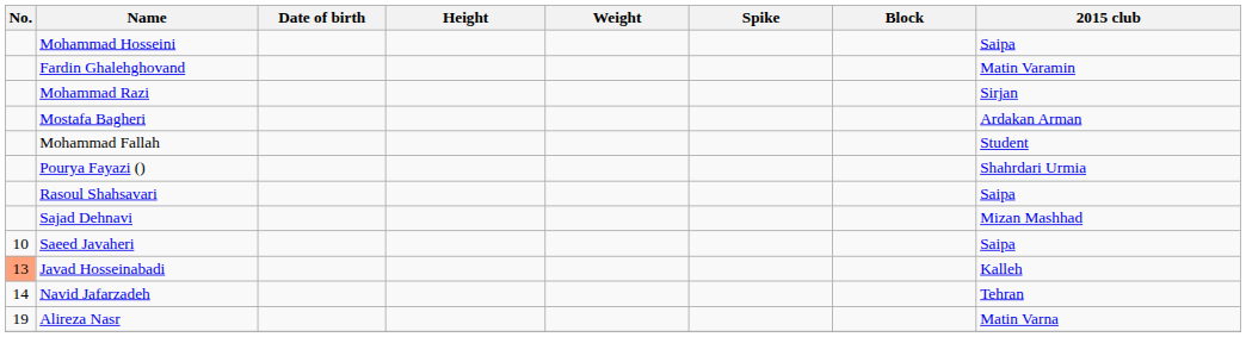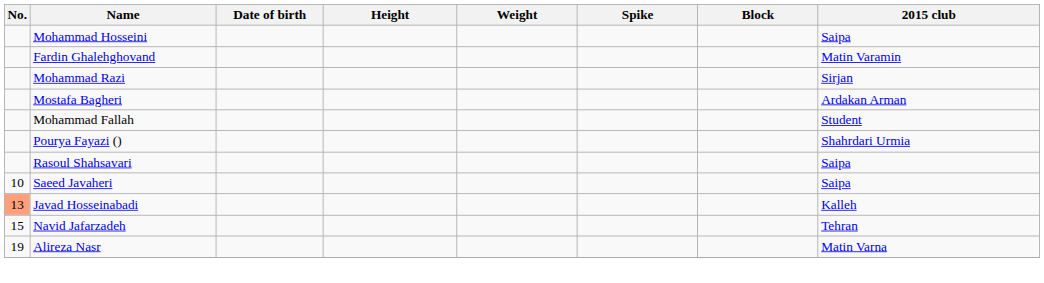- row: Sajad Dehnavi | Mizan Mashhad
Navid Jafarzadeh | No.: 14 -> 15
